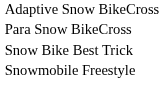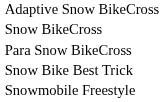+ row: Snow BikeCross
